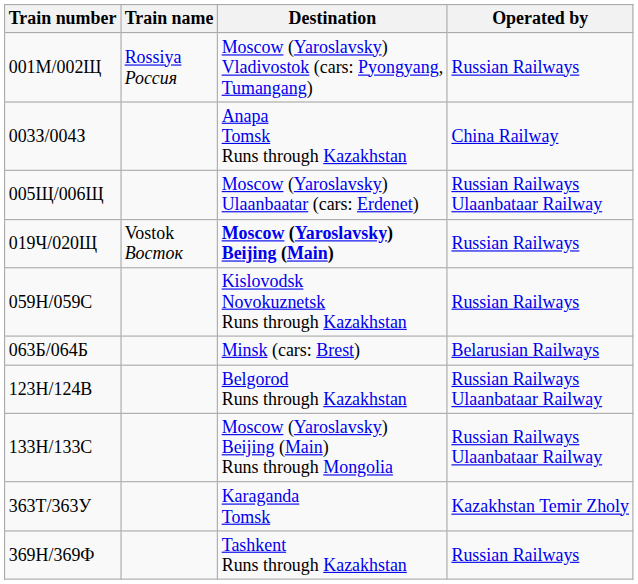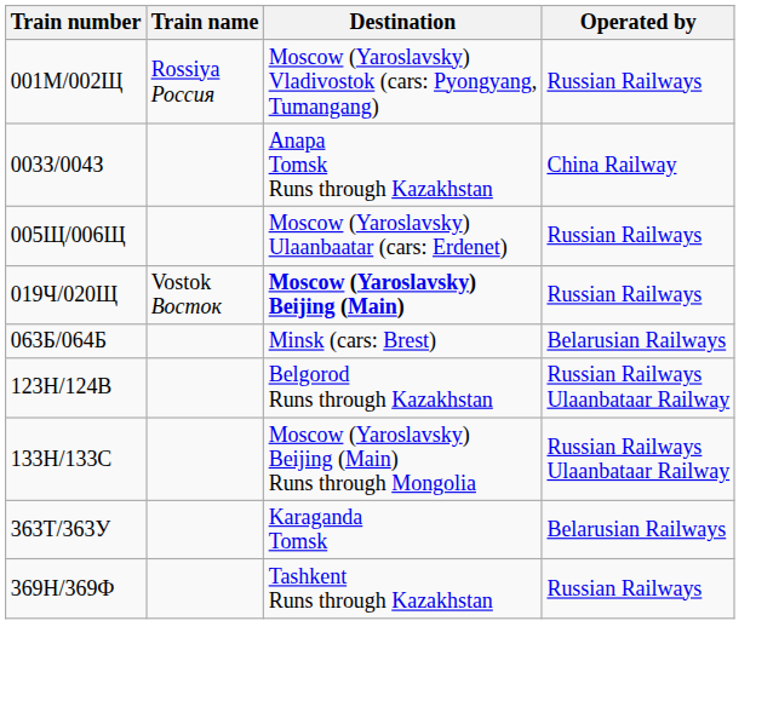005Щ/006Щ | Operated by: Russian Railways Ulaanbataar Railway -> Russian Railways
- row: 059Н/059С | Kislovodsk Novokuznetsk Runs through Kazakhstan | Russian Railways
363T/363У | Operated by: Kazakhstan Temir Zholy -> Belarusian Railways
